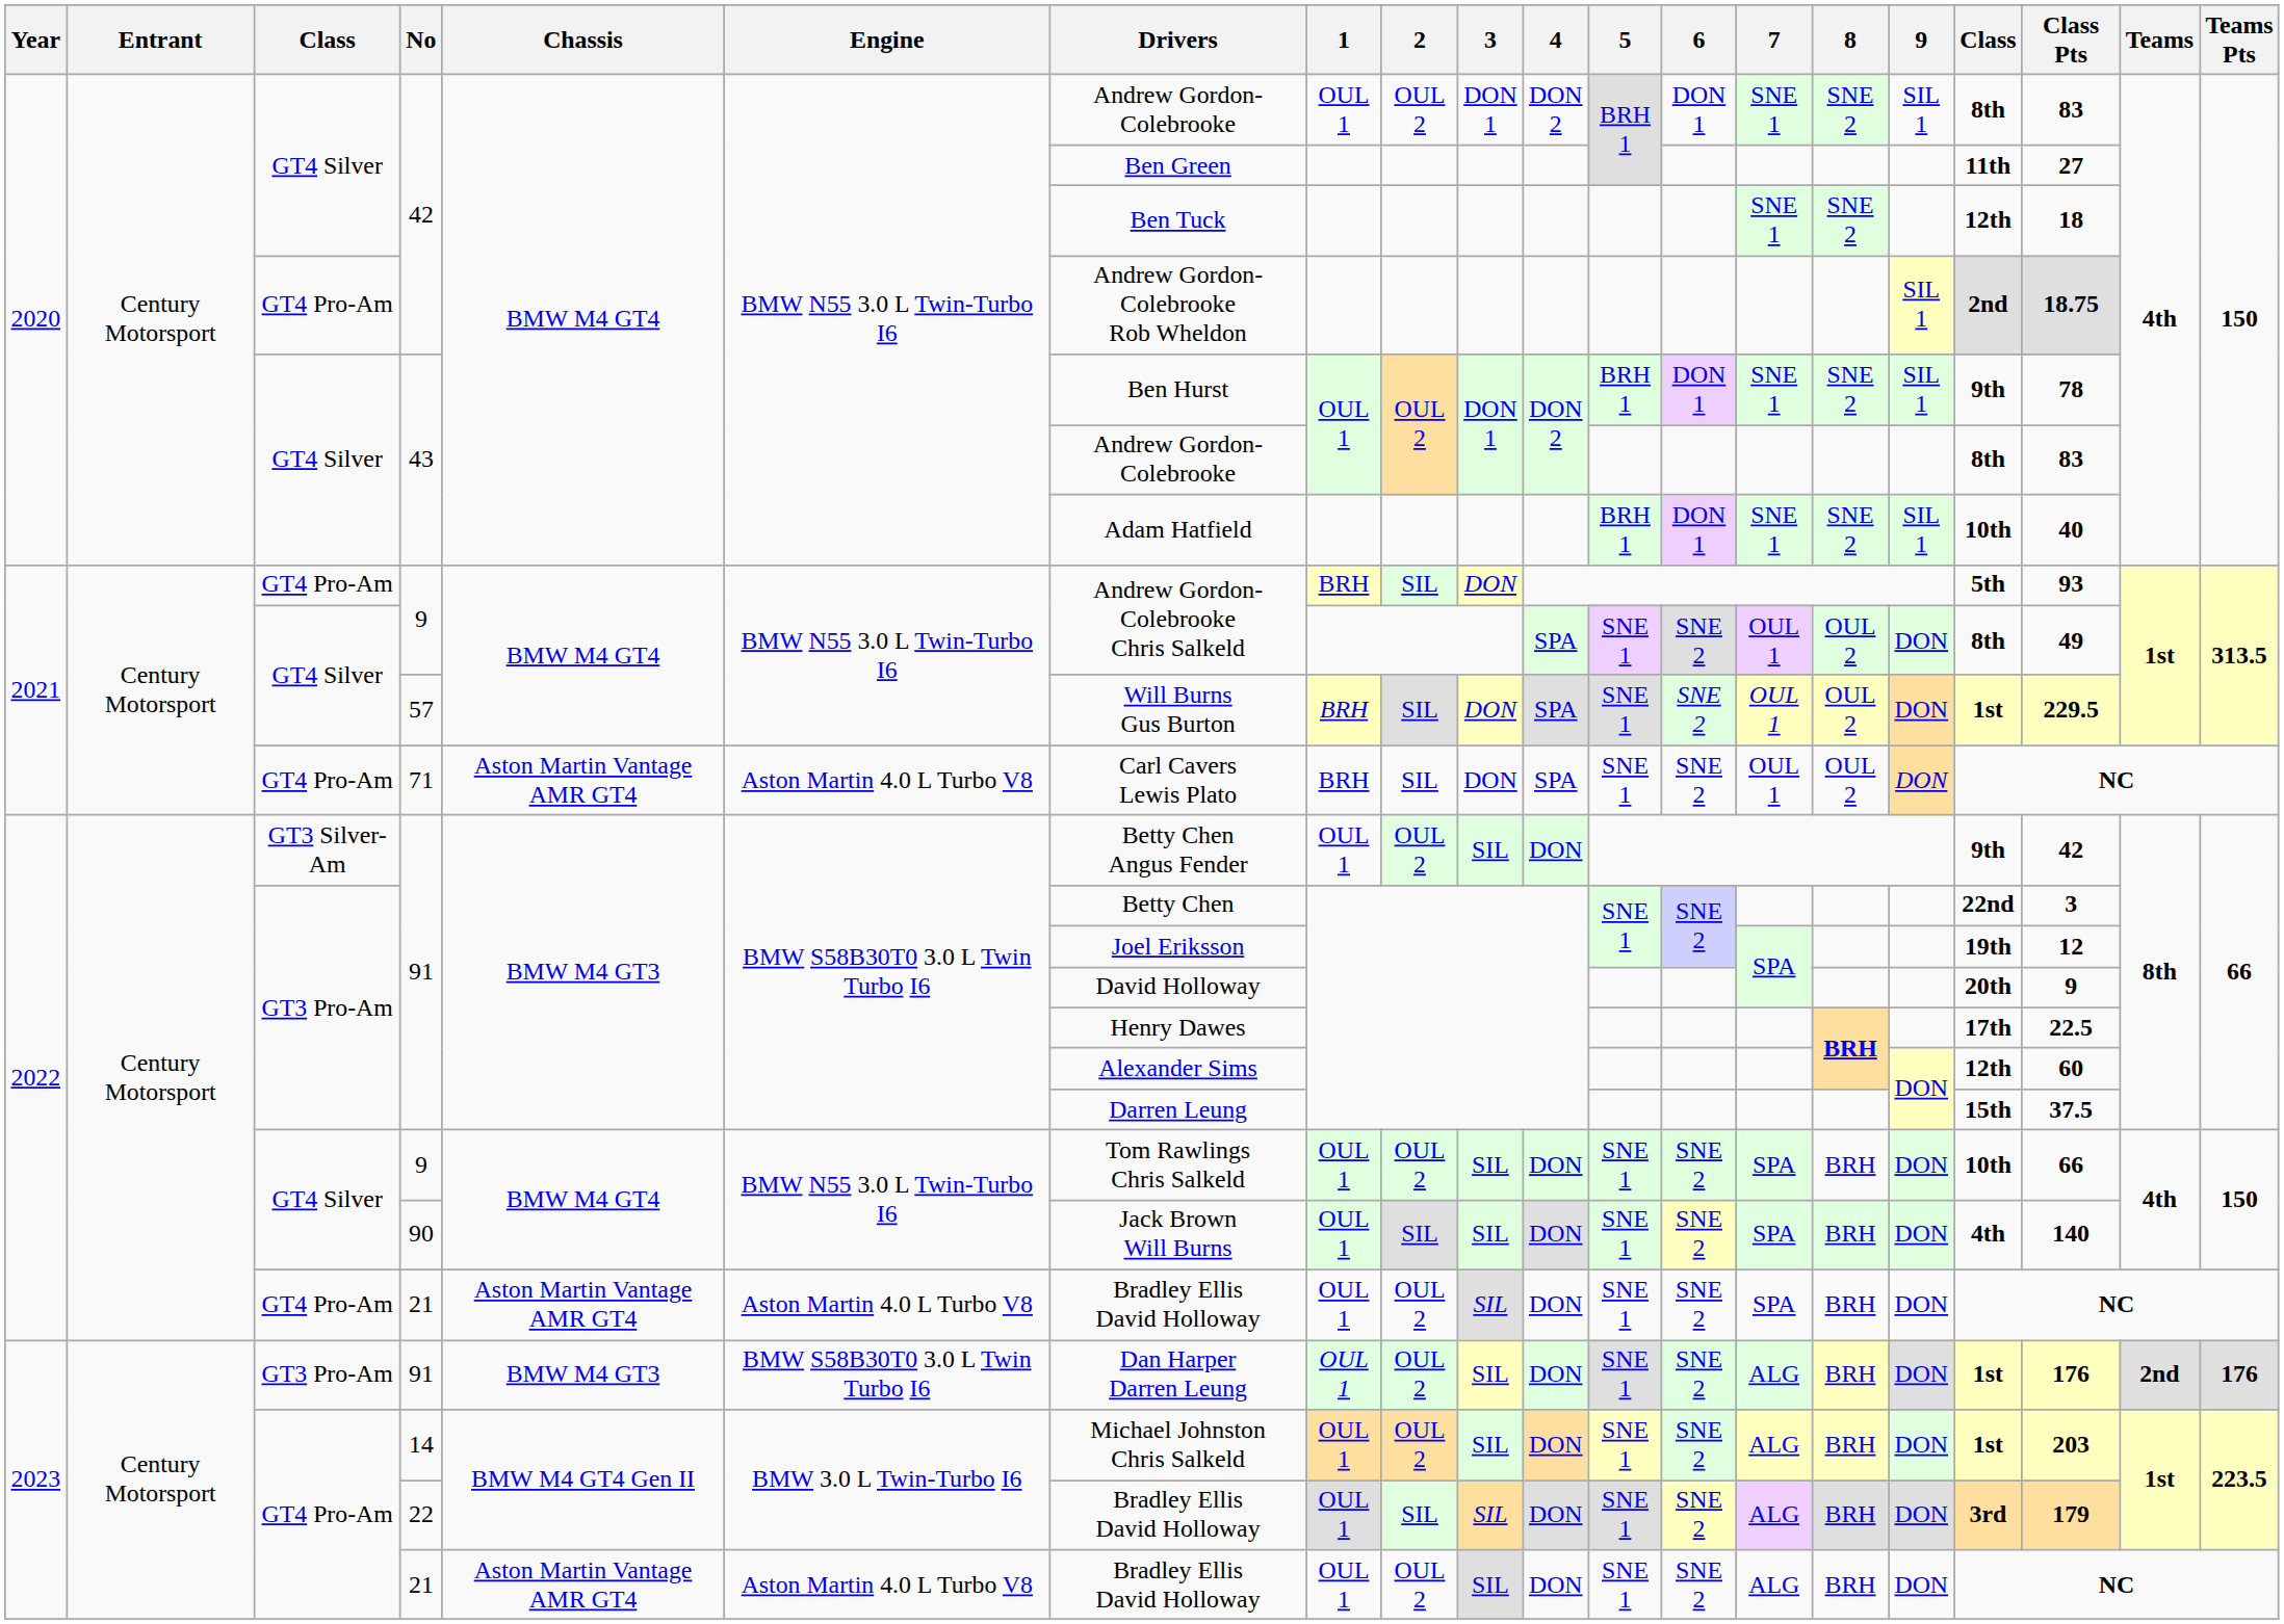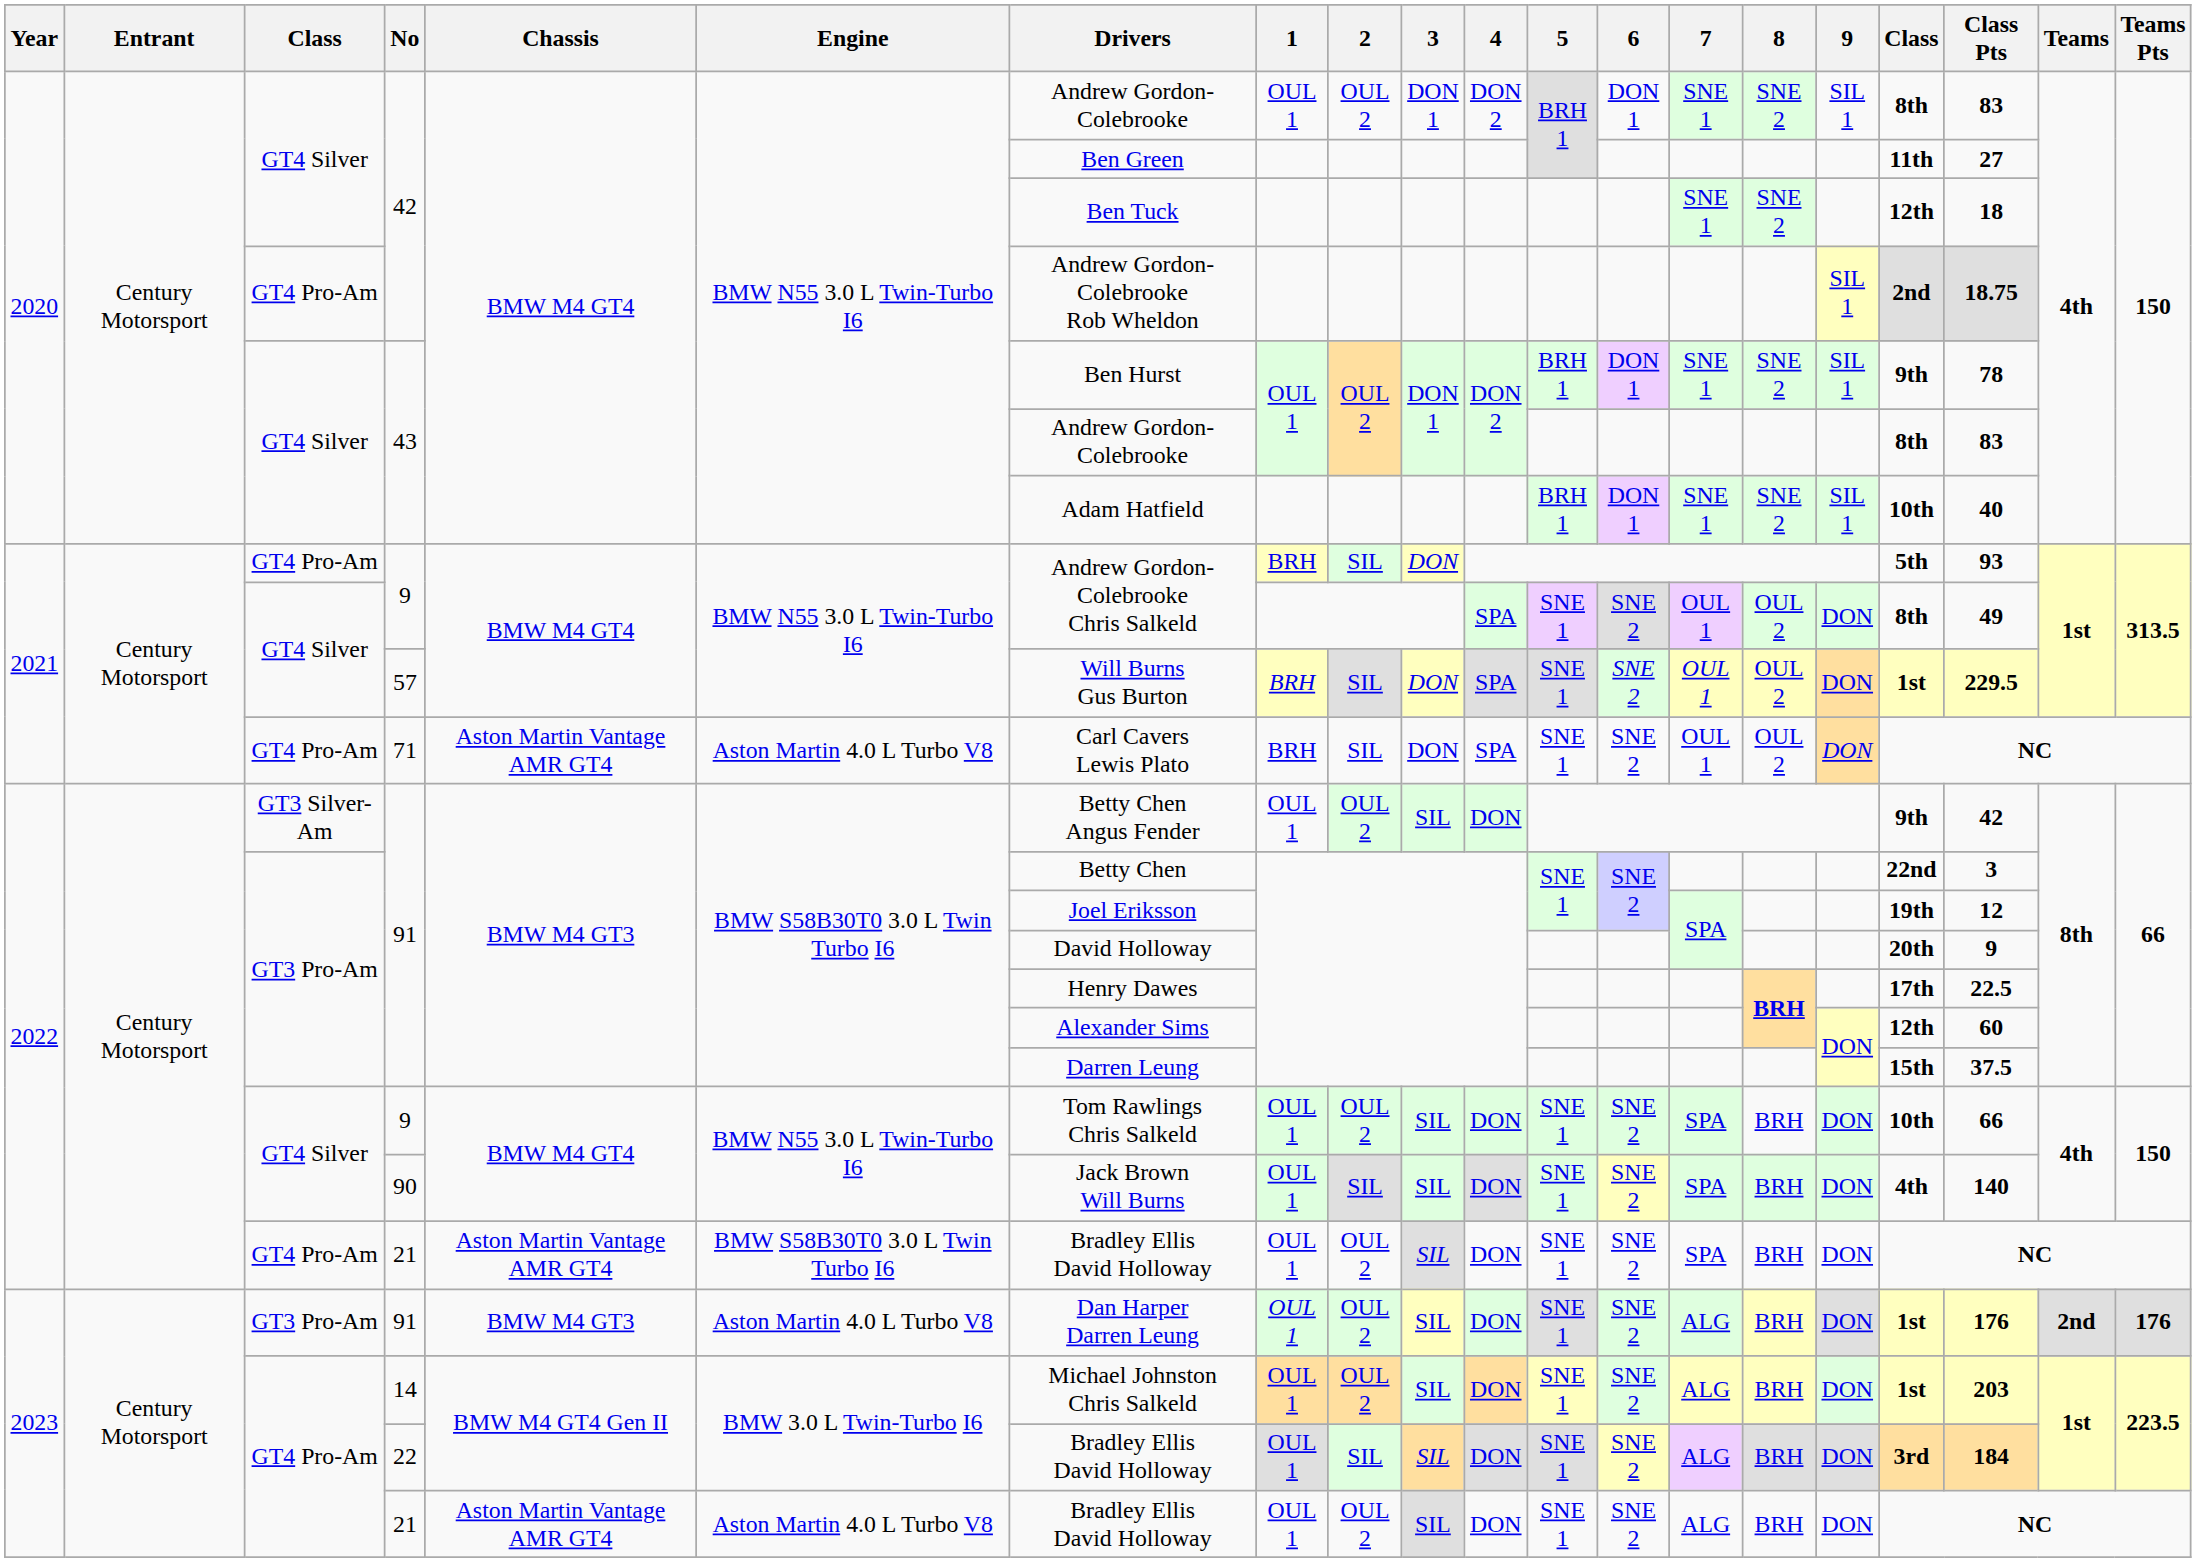2022 / 21 | Engine: Aston Martin 4.0 L Turbo V8 -> BMW S58B30T0 3.0 L Twin Turbo I6
2023 / 91 | Engine: BMW S58B30T0 3.0 L Twin Turbo I6 -> Aston Martin 4.0 L Turbo V8
22 | Class Pts: 179 -> 184
